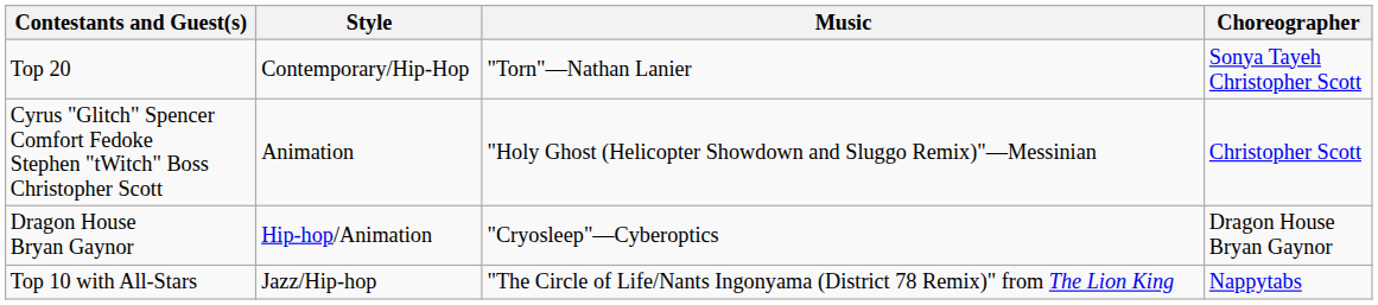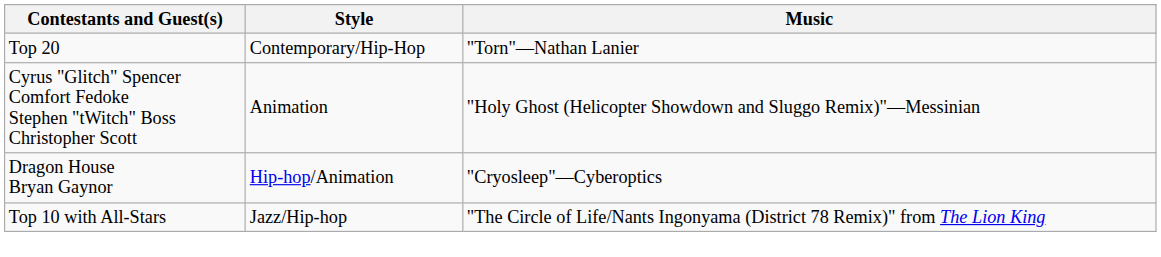- column: Choreographer | Sonya Tayeh Christopher Scott | Christopher Scott | Dragon House Bryan Gaynor | Nappytabs
